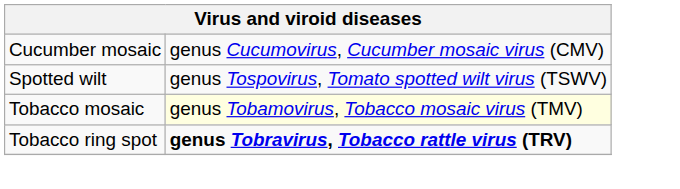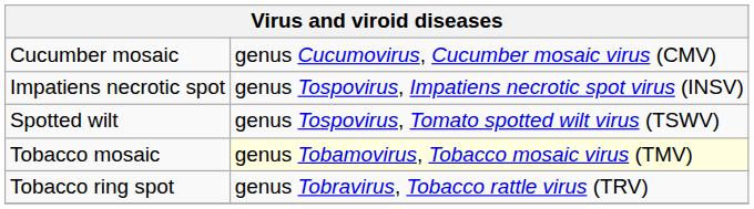+ row: Impatiens necrotic spot | genus Tospovirus, Impatiens necrotic spot virus (INSV)
Tobacco ring spot | column 2: bold -> normal
